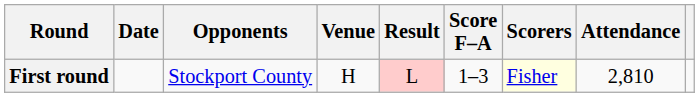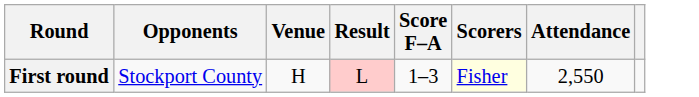- column: Date
First round | Attendance: 2,810 -> 2,550
